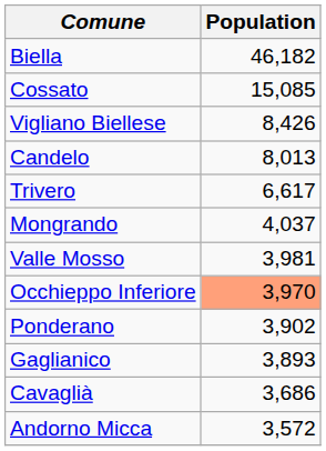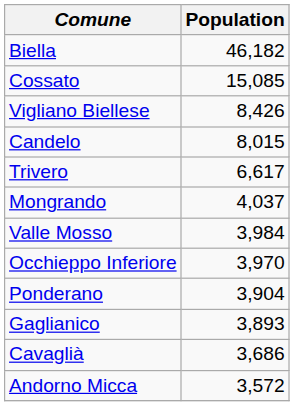Candelo | Population: 8,013 -> 8,015
Valle Mosso | Population: 3,981 -> 3,984
Occhieppo Inferiore | Population: lightsalmon background -> no background
Ponderano | Population: 3,902 -> 3,904
